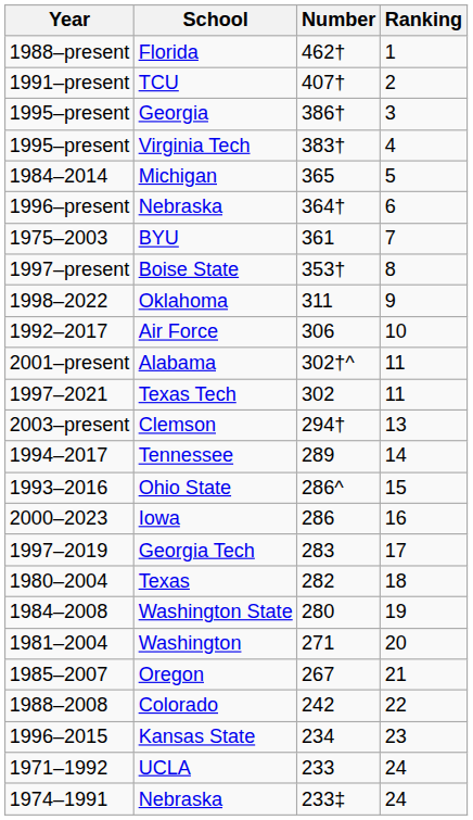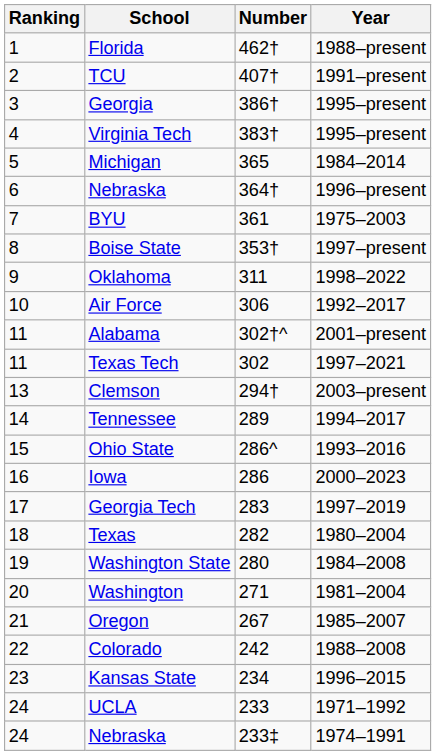columns swapped: Ranking <-> Year
